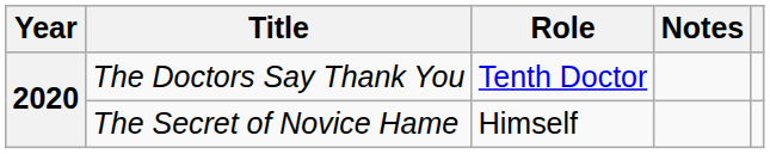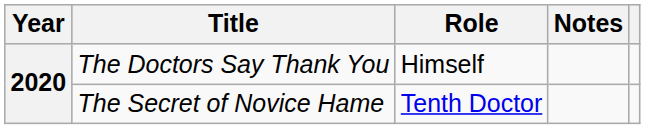The Doctors Say Thank You | Role: Tenth Doctor -> Himself
The Secret of Novice Hame | Role: Himself -> Tenth Doctor
